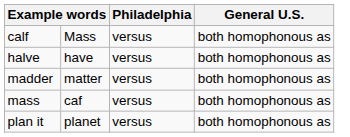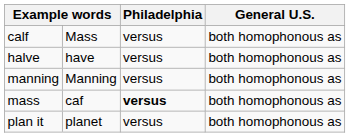+ row: manning | Manning | versus | both homophonous as
- row: madder | matter | versus | both homophonous as
mass | Philadelphia: normal -> bold
